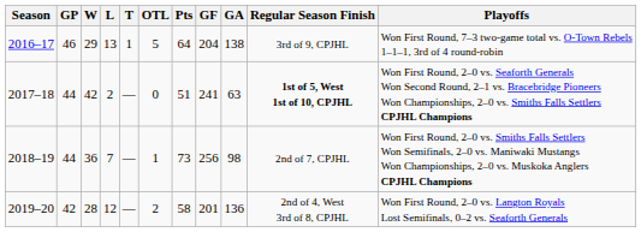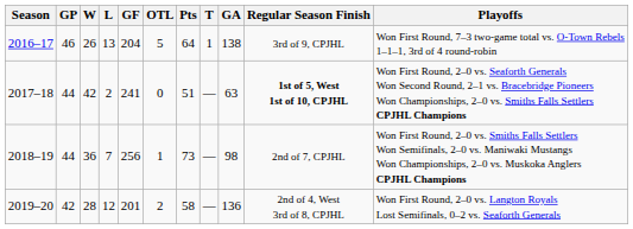columns swapped: T <-> GF
2016–17 | W: 29 -> 26
